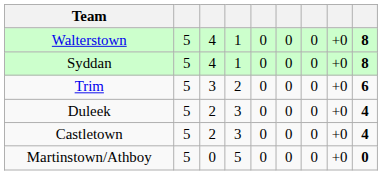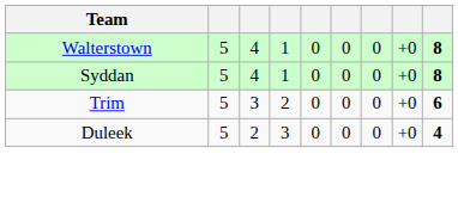- row: Castletown | 5 | 2 | 3 | 0 | 0 | 0 | +0 | 4
- row: Martinstown/Athboy | 5 | 0 | 5 | 0 | 0 | 0 | +0 | 0
